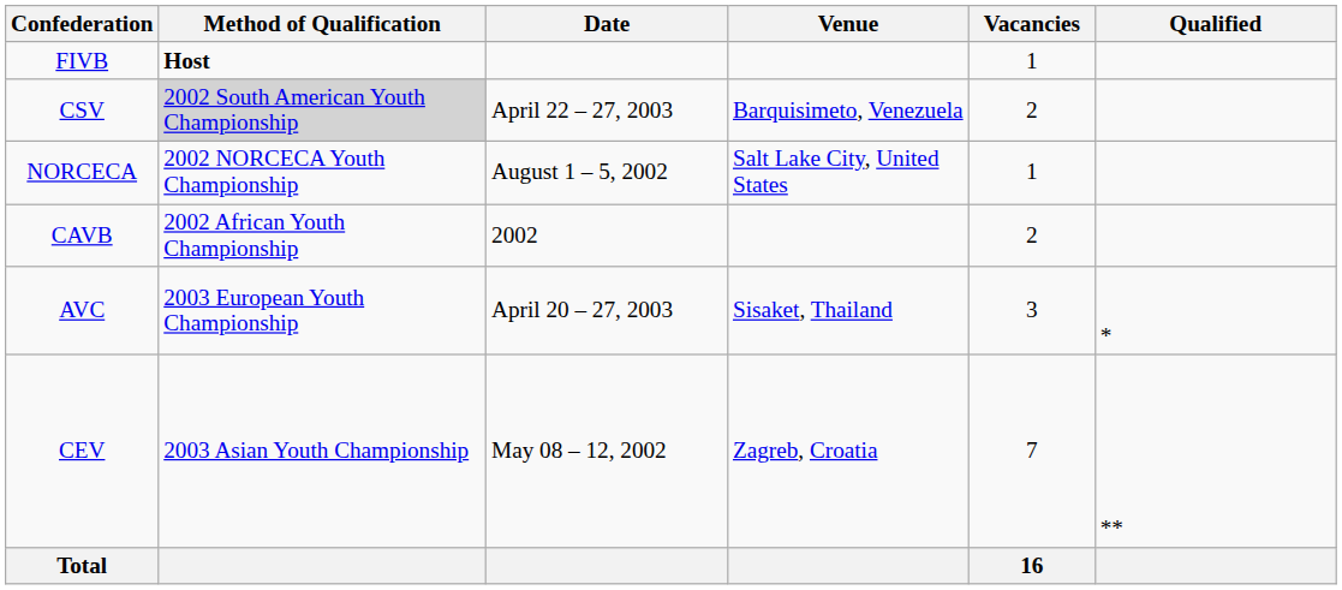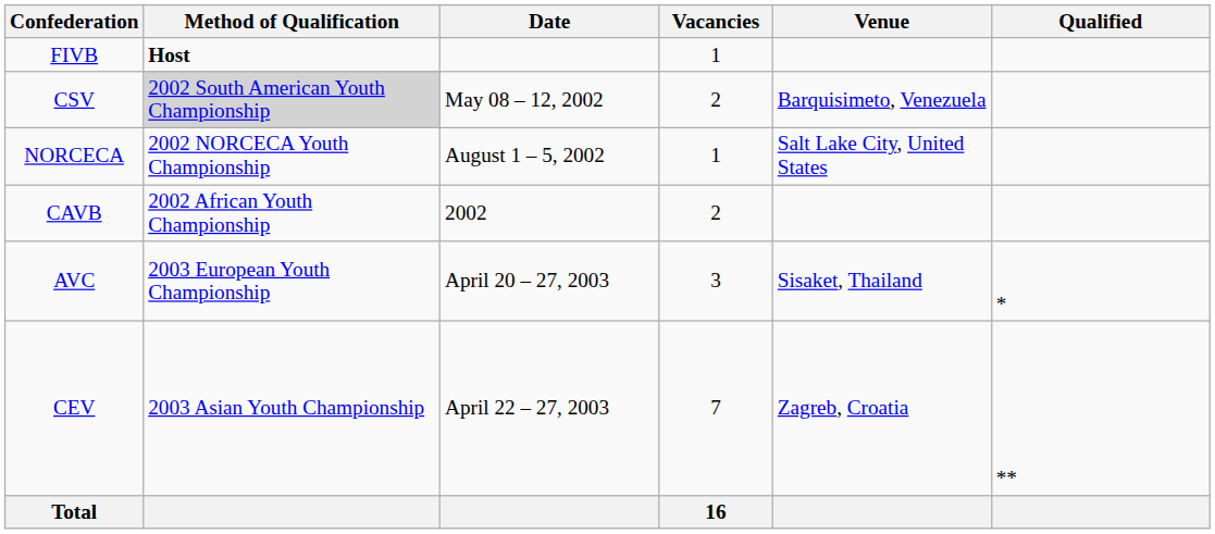columns swapped: Venue <-> Vacancies
CSV | Date: April 22 – 27, 2003 -> May 08 – 12, 2002
CEV | Date: May 08 – 12, 2002 -> April 22 – 27, 2003
